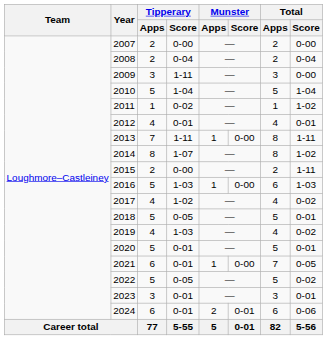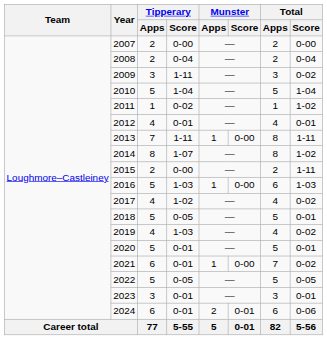2009 | Total / Score: 0-00 -> 0-02
2021 | Total / Score: 0-05 -> 0-02
2022 | Total / Score: 0-02 -> 0-05
